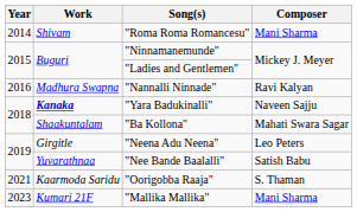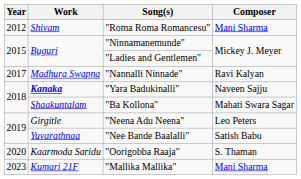"Roma Roma Romancesu" | Year: 2014 -> 2012
"Nannalli Ninnade" | Year: 2016 -> 2017
"Oorigobba Raaja" | Year: 2021 -> 2020
